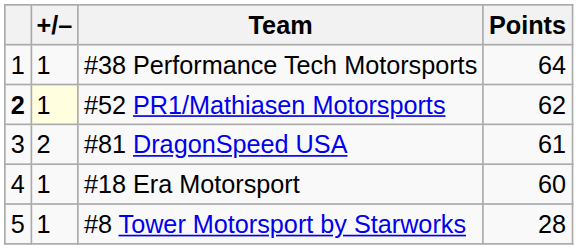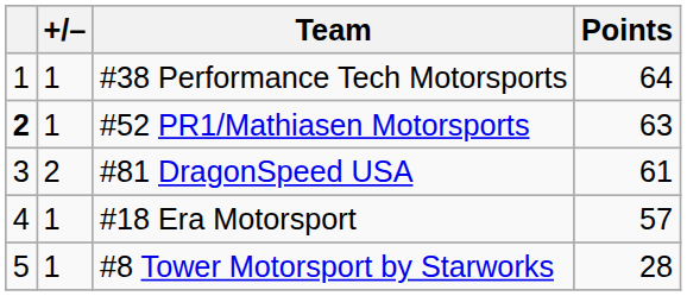#52 PR1/Mathiasen Motorsports | +/–: lightyellow background -> no background
#52 PR1/Mathiasen Motorsports | Points: 62 -> 63
#18 Era Motorsport | Points: 60 -> 57
